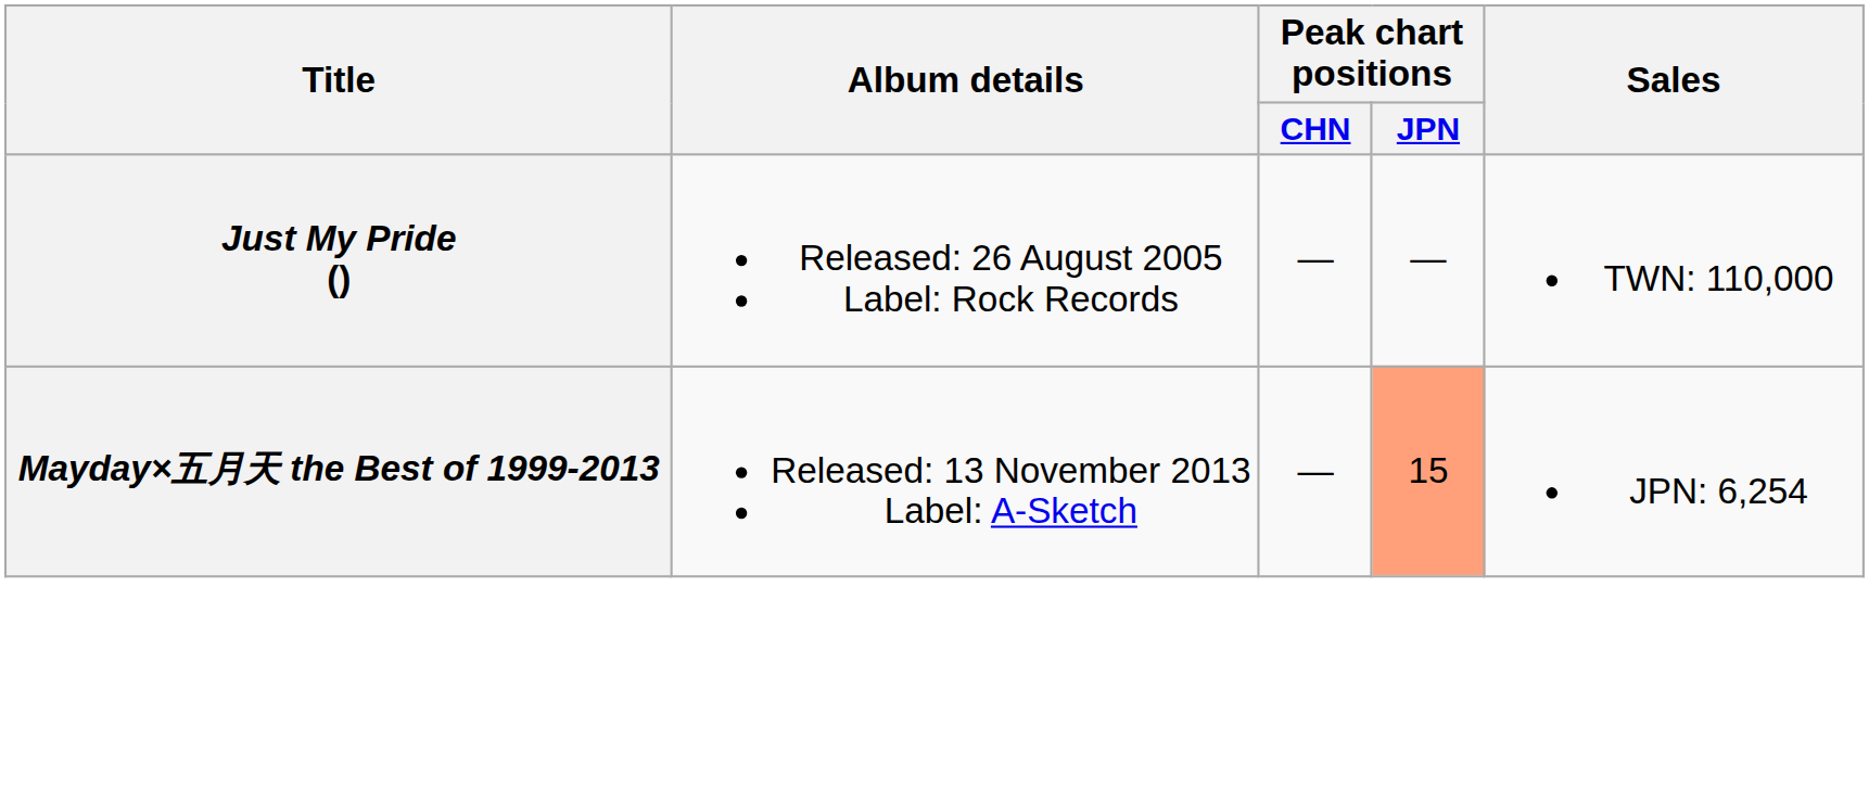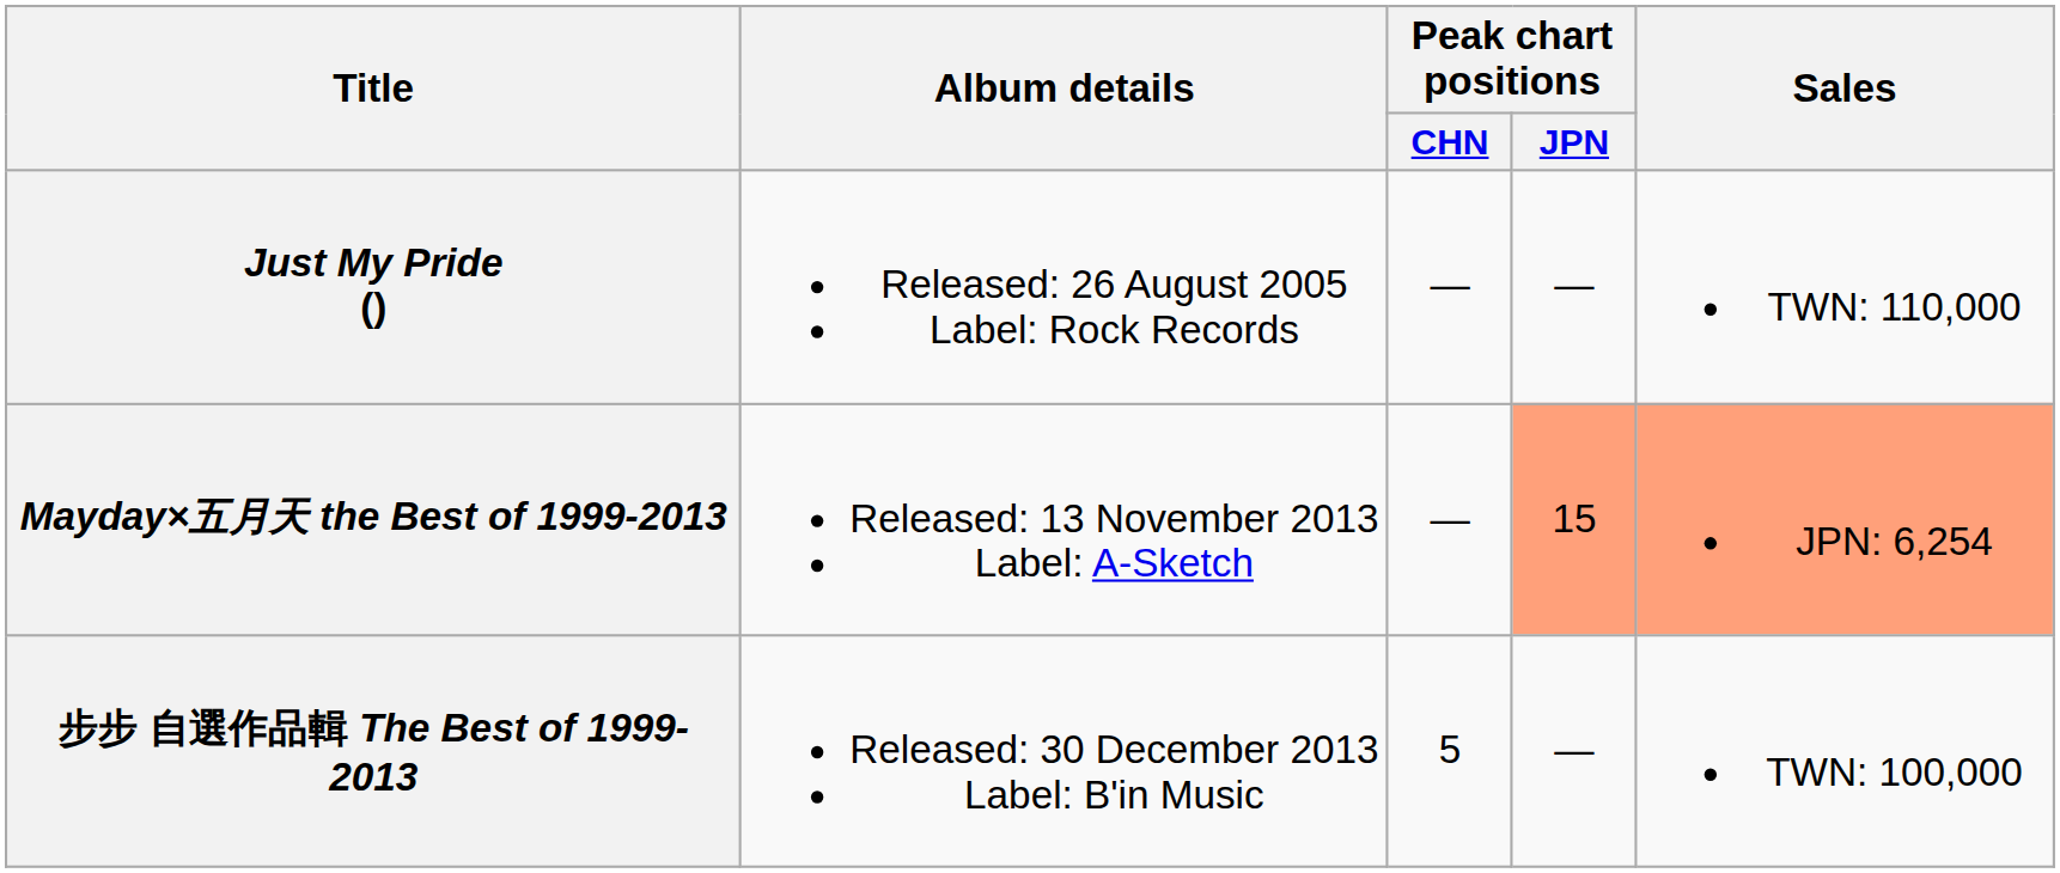Mayday×五月天 the Best of 1999‐2013 | Sales: no background -> lightsalmon background
+ row: 步步 自選作品輯 The Best of 1999-2013 | Released: 30 December 2013 Label: B'in Music | 5 | — | TWN: 100,000
